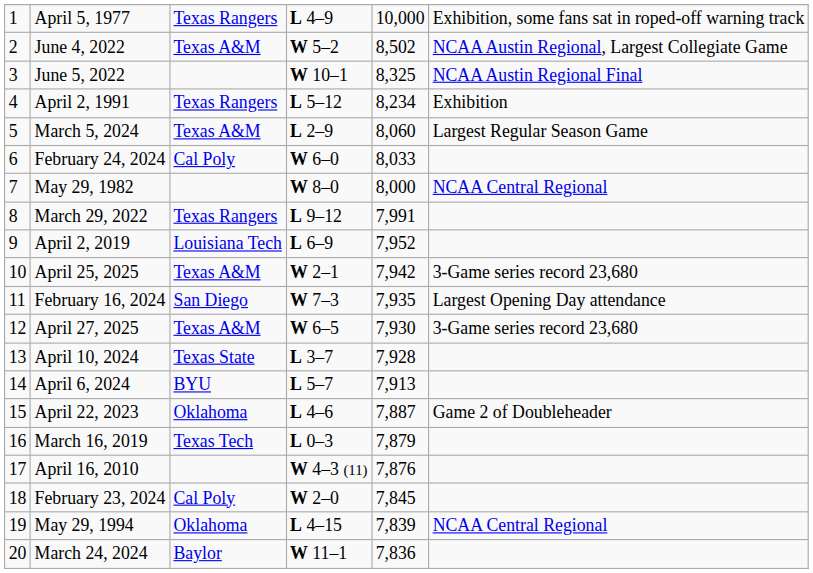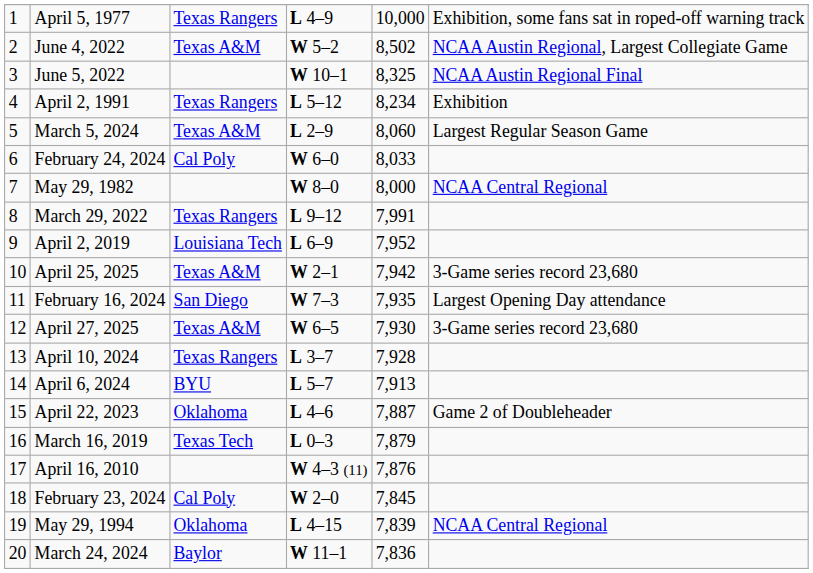April 10, 2024 | column 3: Texas State -> Texas Rangers
